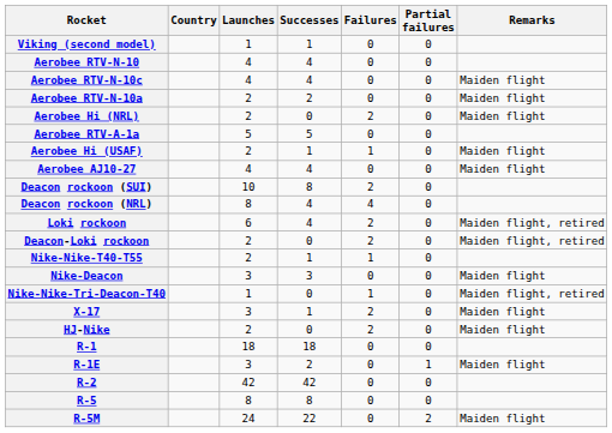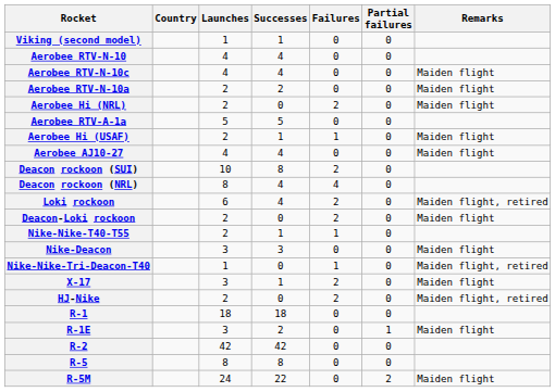Deacon-Loki rockoon | Remarks: Maiden flight, retired -> Maiden flight
HJ-Nike | Remarks: Maiden flight -> Maiden flight, retired
